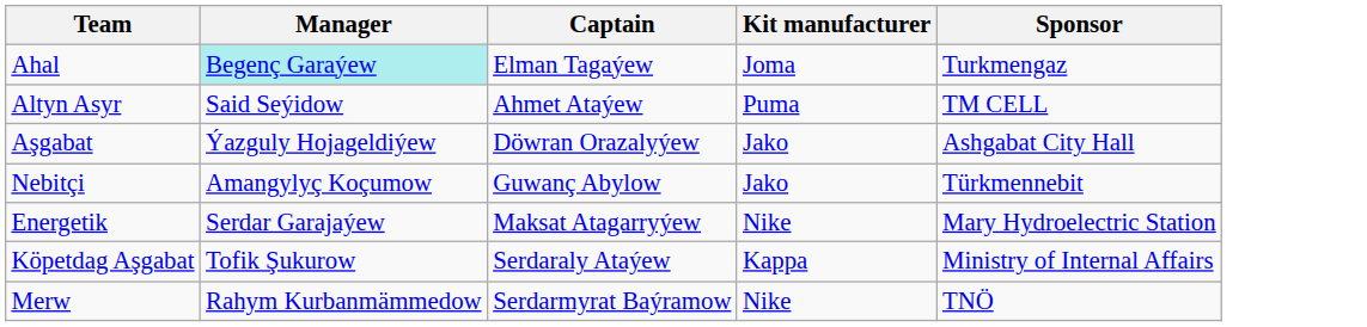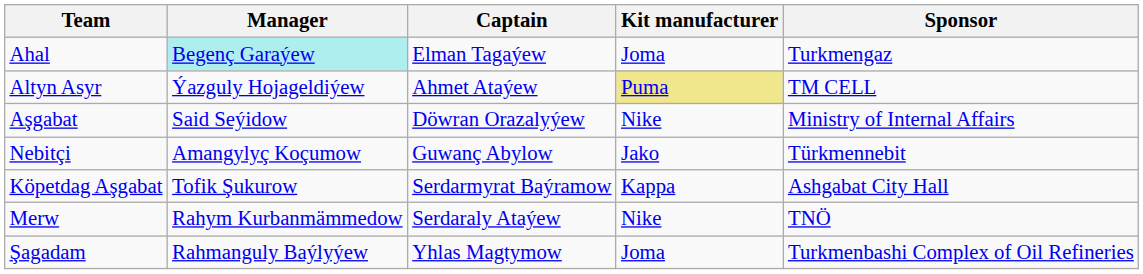Altyn Asyr | Manager: Said Seýidow -> Ýazguly Hojageldiýew
Altyn Asyr | Kit manufacturer: no background -> khaki background
Aşgabat | Manager: Ýazguly Hojageldiýew -> Said Seýidow
Aşgabat | Kit manufacturer: Jako -> Nike
Aşgabat | Sponsor: Ashgabat City Hall -> Ministry of Internal Affairs
- row: Energetik | Serdar Garajaýew | Maksat Atagarryýew | Nike | Mary Hydroelectric Station
Köpetdag Aşgabat | Captain: Serdaraly Ataýew -> Serdarmyrat Baýramow
Köpetdag Aşgabat | Sponsor: Ministry of Internal Affairs -> Ashgabat City Hall
Merw | Captain: Serdarmyrat Baýramow -> Serdaraly Ataýew
+ row: Şagadam | Rahmanguly Baýlyýew | Yhlas Magtymow | Joma | Turkmenbashi Complex of Oil Refineries
